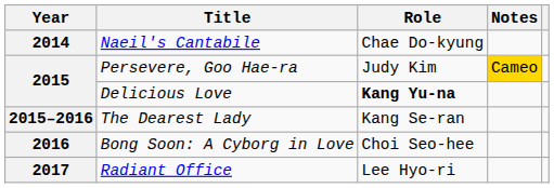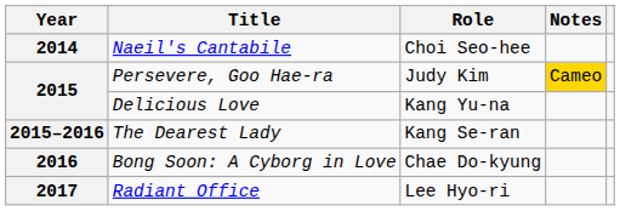Naeil's Cantabile | Role: Chae Do-kyung -> Choi Seo-hee
Delicious Love | Role: bold -> normal
Bong Soon: A Cyborg in Love | Role: Choi Seo-hee -> Chae Do-kyung
